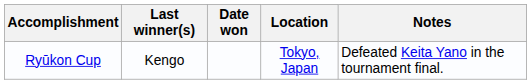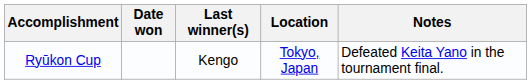columns swapped: Last winner(s) <-> Date won
